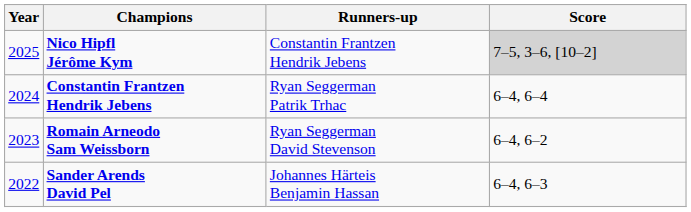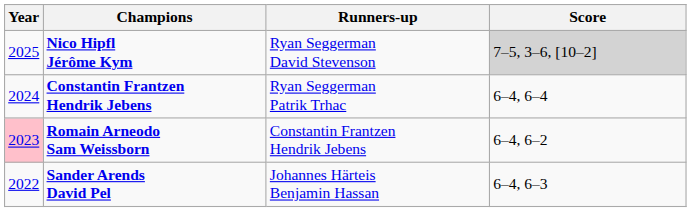Nico Hipfl Jérôme Kym | Runners-up: Constantin Frantzen Hendrik Jebens -> Ryan Seggerman David Stevenson
Romain Arneodo Sam Weissborn | Year: no background -> pink background
Romain Arneodo Sam Weissborn | Runners-up: Ryan Seggerman David Stevenson -> Constantin Frantzen Hendrik Jebens
